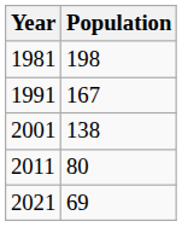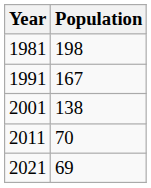2011 | Population: 80 -> 70
